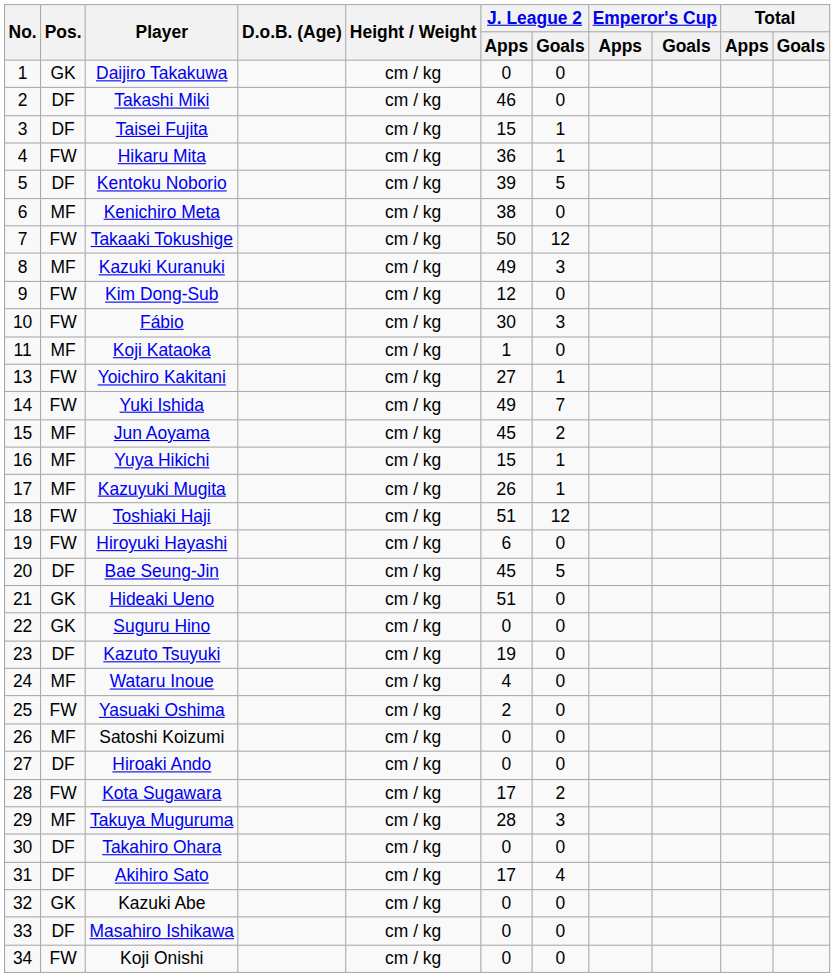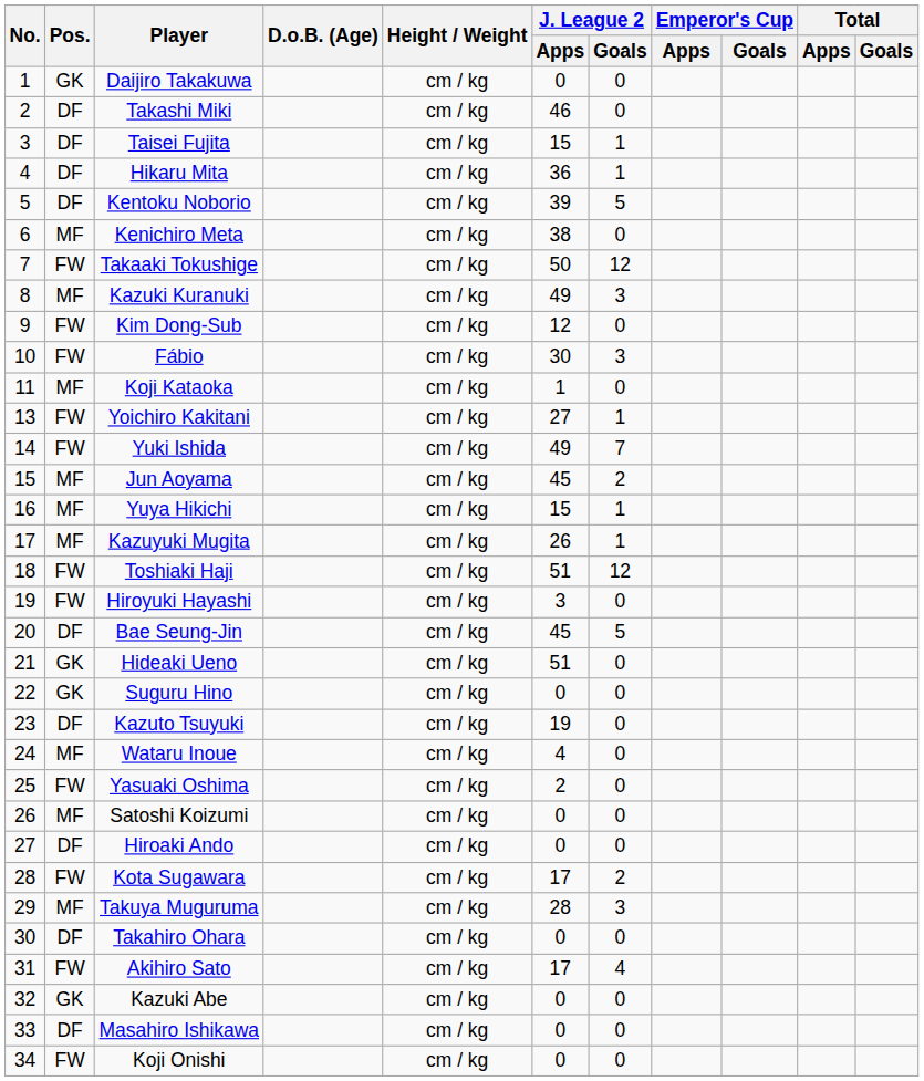Hikaru Mita | Pos.: FW -> DF
Hiroyuki Hayashi | J. League 2 / Apps: 6 -> 3
Akihiro Sato | Pos.: DF -> FW
